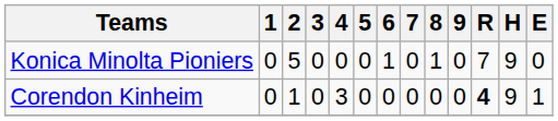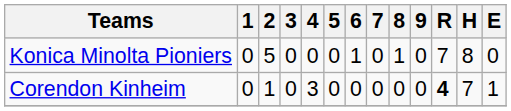Konica Minolta Pioniers | H: 9 -> 8
Corendon Kinheim | H: 9 -> 7
